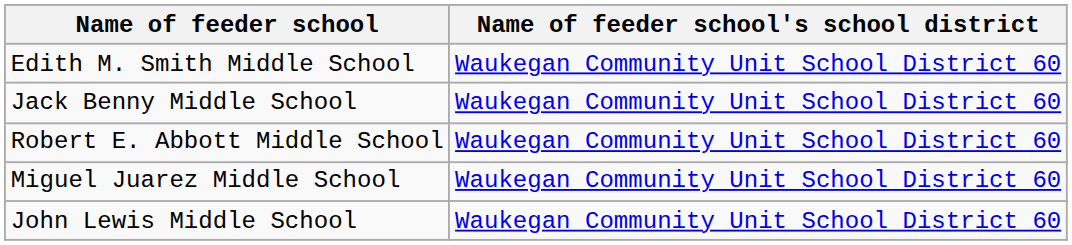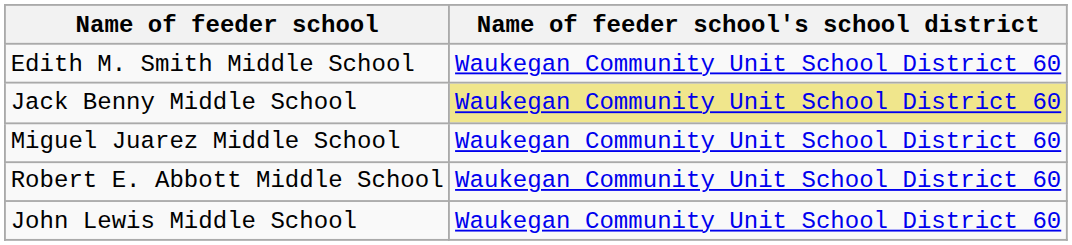Jack Benny Middle School | Name of feeder school's school district: no background -> khaki background
rows swapped: Miguel Juarez Middle School <-> Robert E. Abbott Middle School
